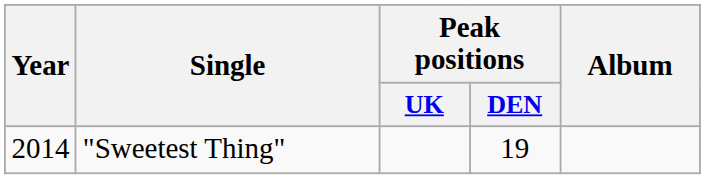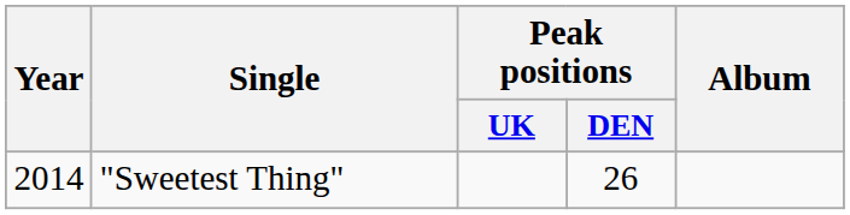"Sweetest Thing" | Peak positions / DEN: 19 -> 26
